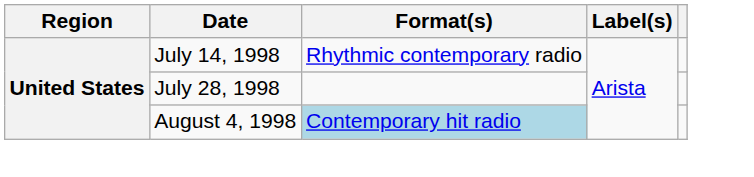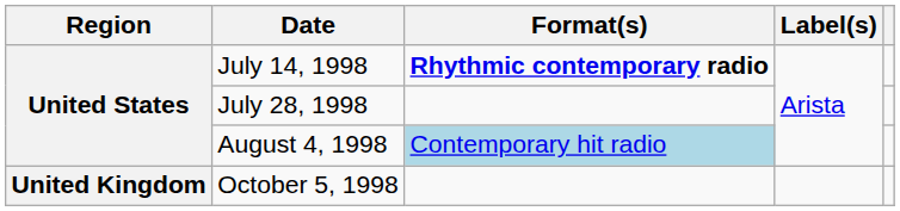July 14, 1998 | Format(s): normal -> bold
+ row: United Kingdom | October 5, 1998
